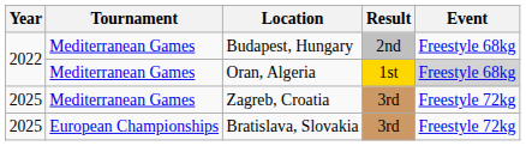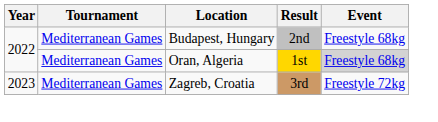Zagreb, Croatia | Year: 2025 -> 2023
- row: 2025 | European Championships | Bratislava, Slovakia | 3rd | Freestyle 72kg
